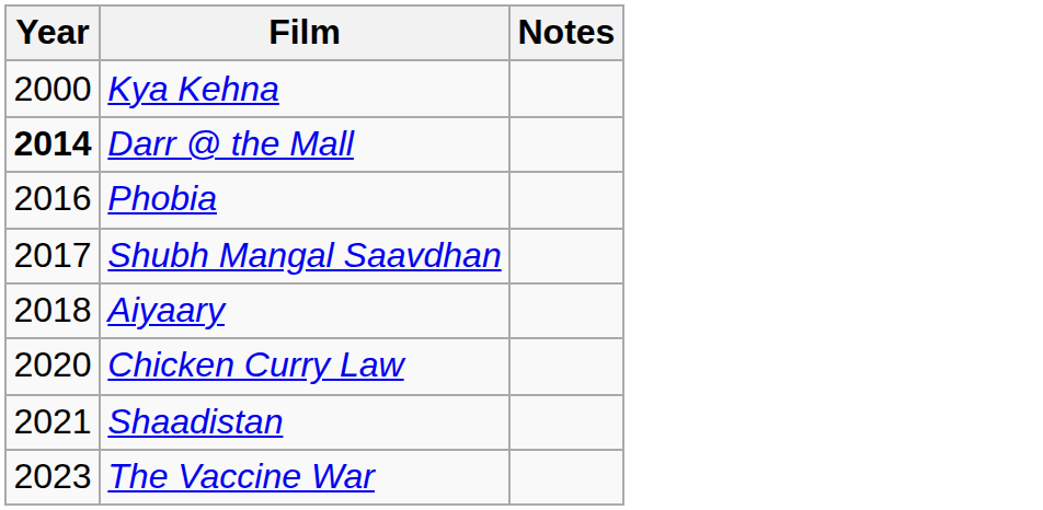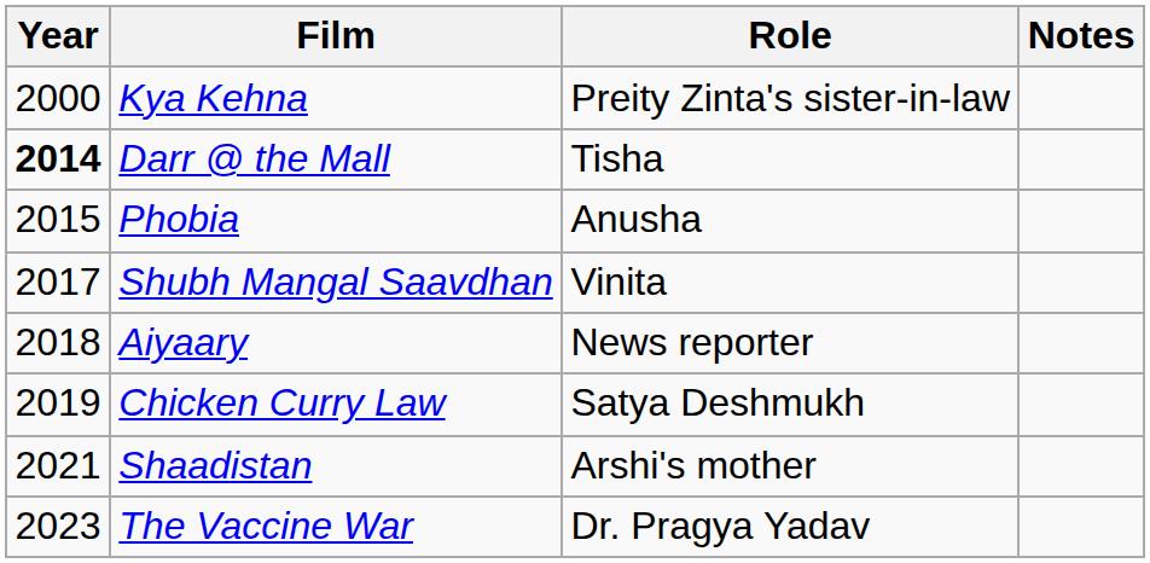+ column: Role | Preity Zinta's sister-in-law | Tisha | Anusha | Vinita | News reporter | Satya Deshmukh | Arshi's mother | Dr. Pragya Yadav
Phobia | Year: 2016 -> 2015
Chicken Curry Law | Year: 2020 -> 2019
